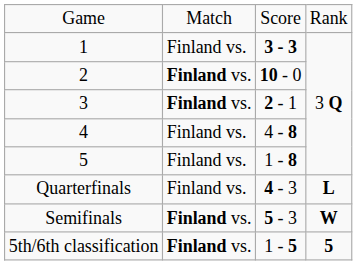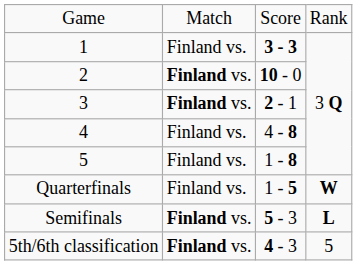Quarterfinals | column 3: 4 - 3 -> 1 - 5
Quarterfinals | column 4: L -> W
Semifinals | column 4: W -> L
5th/6th classification | column 3: 1 - 5 -> 4 - 3
5th/6th classification | column 4: bold -> normal
